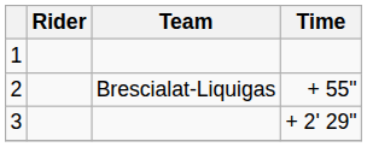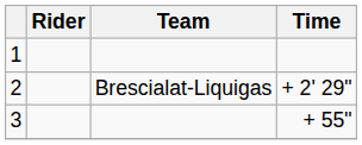2 | Time: + 55" -> + 2' 29"
3 | Time: + 2' 29" -> + 55"
